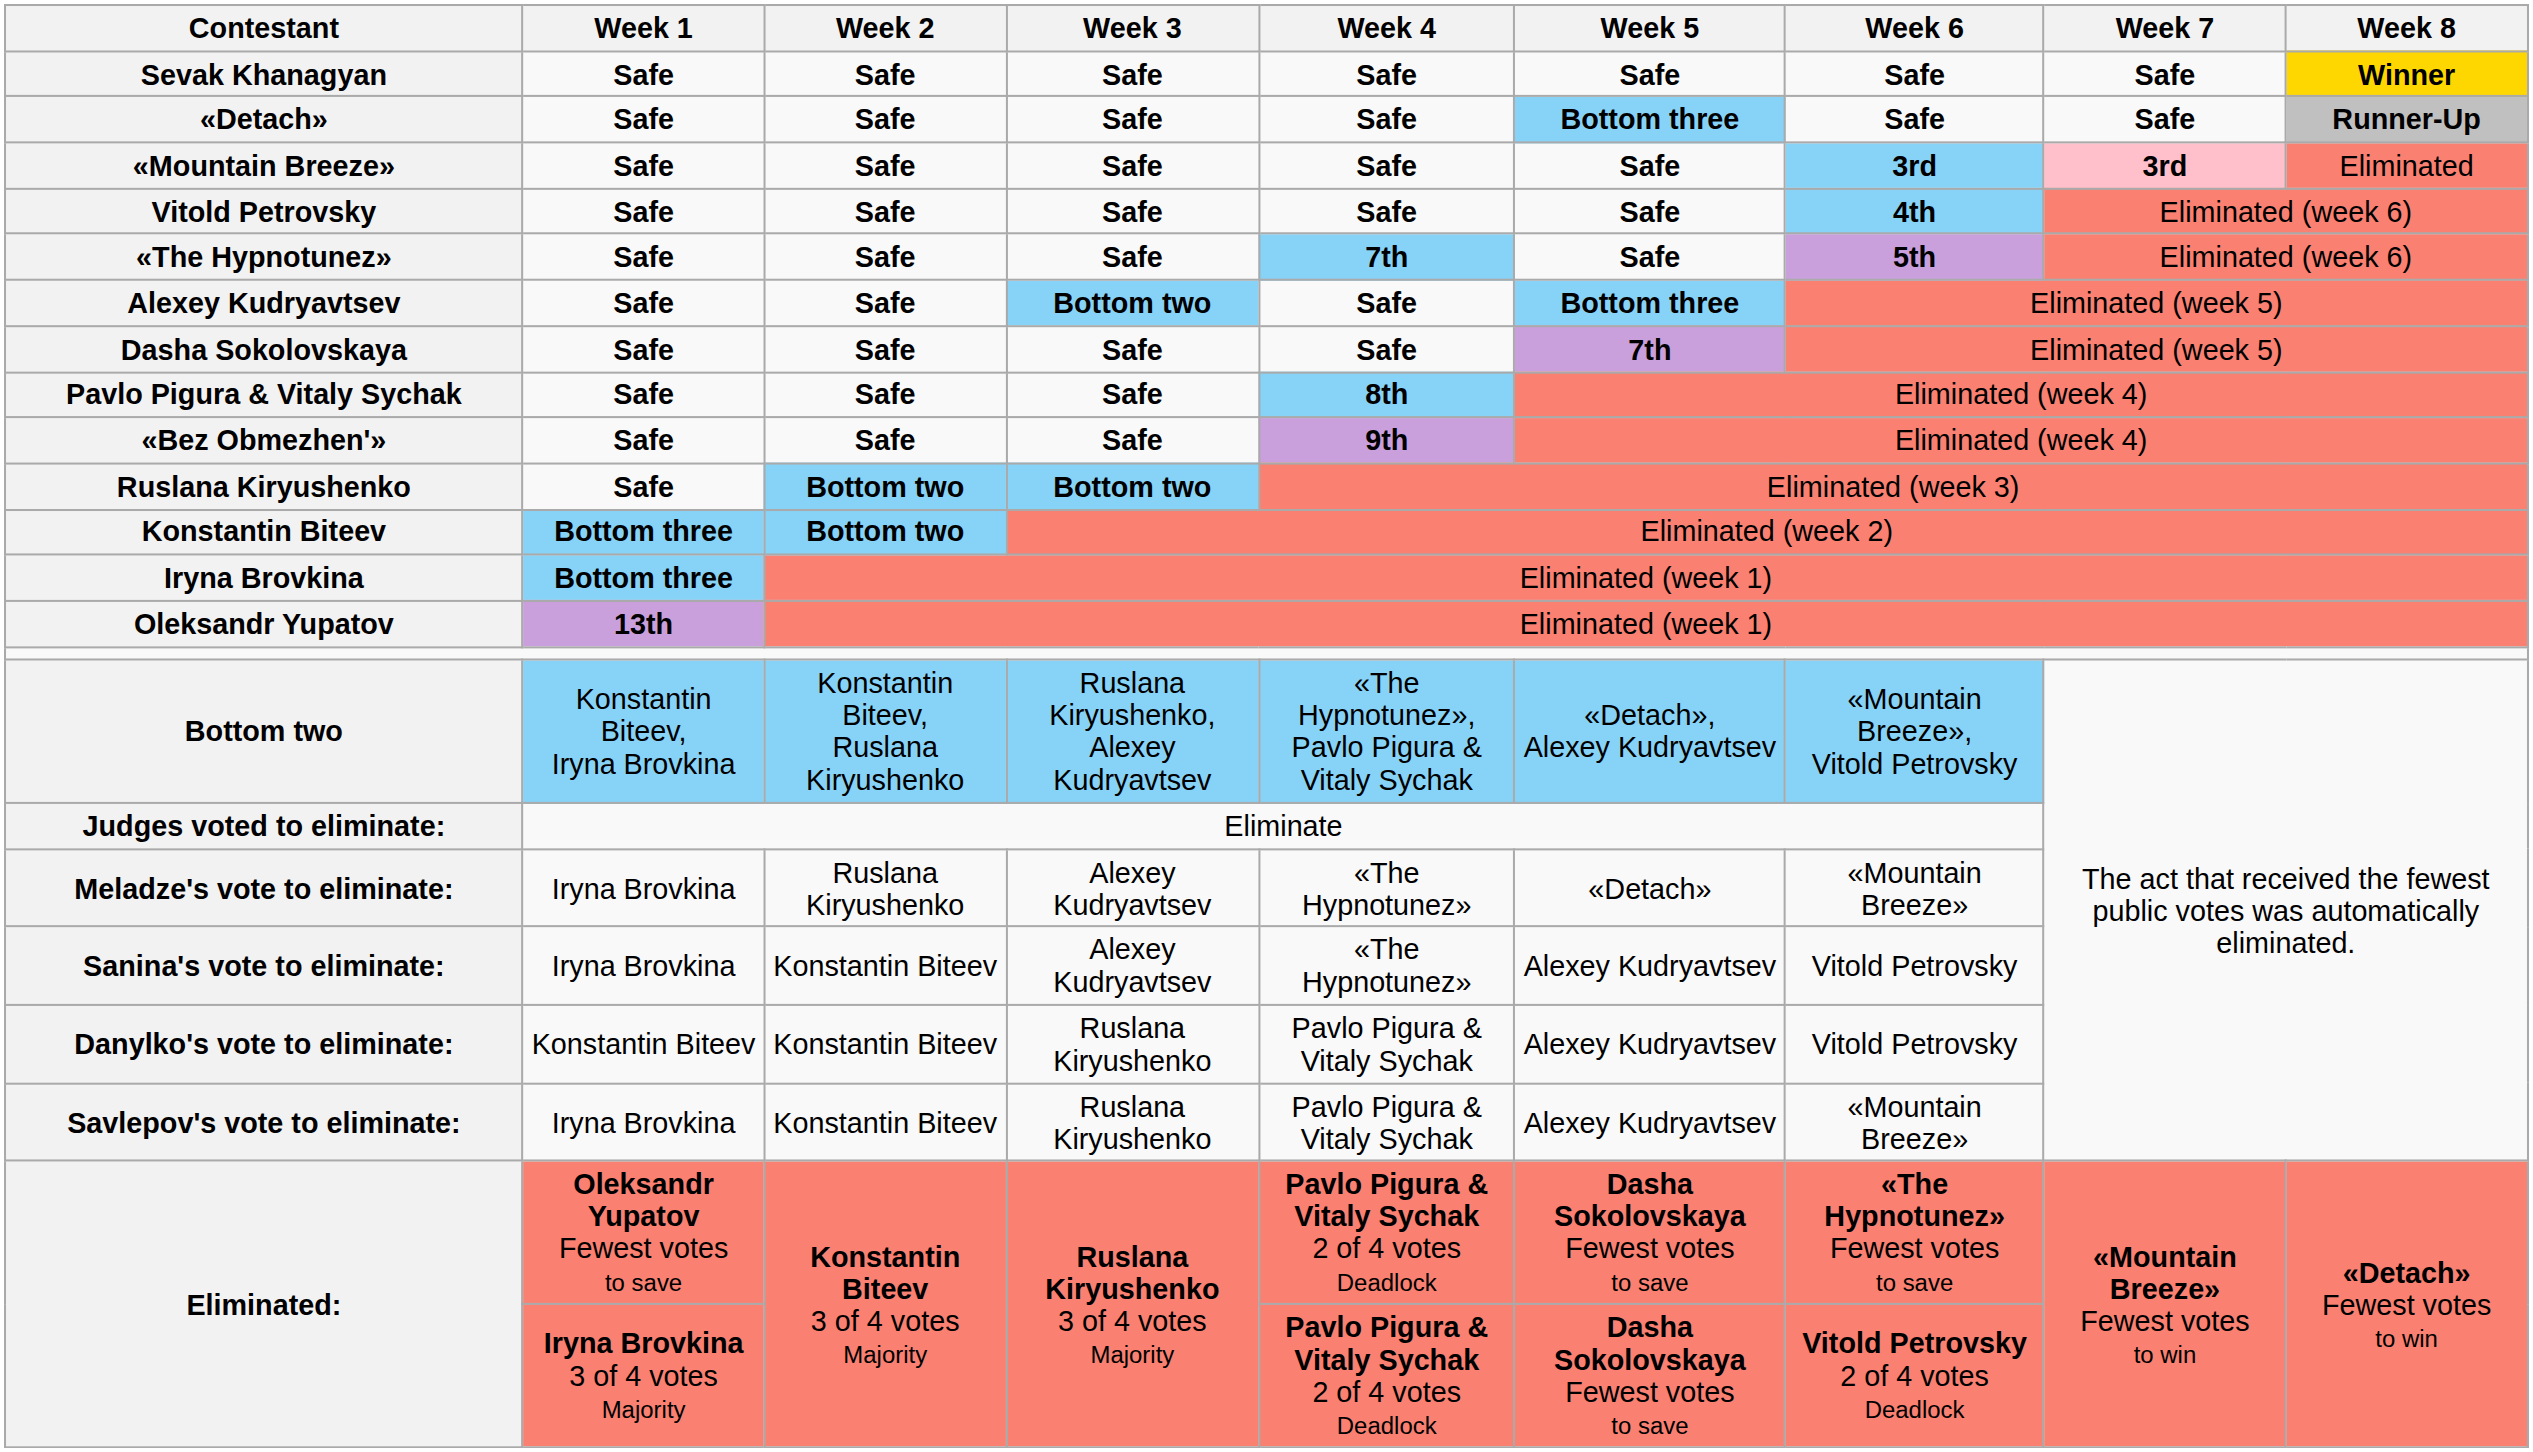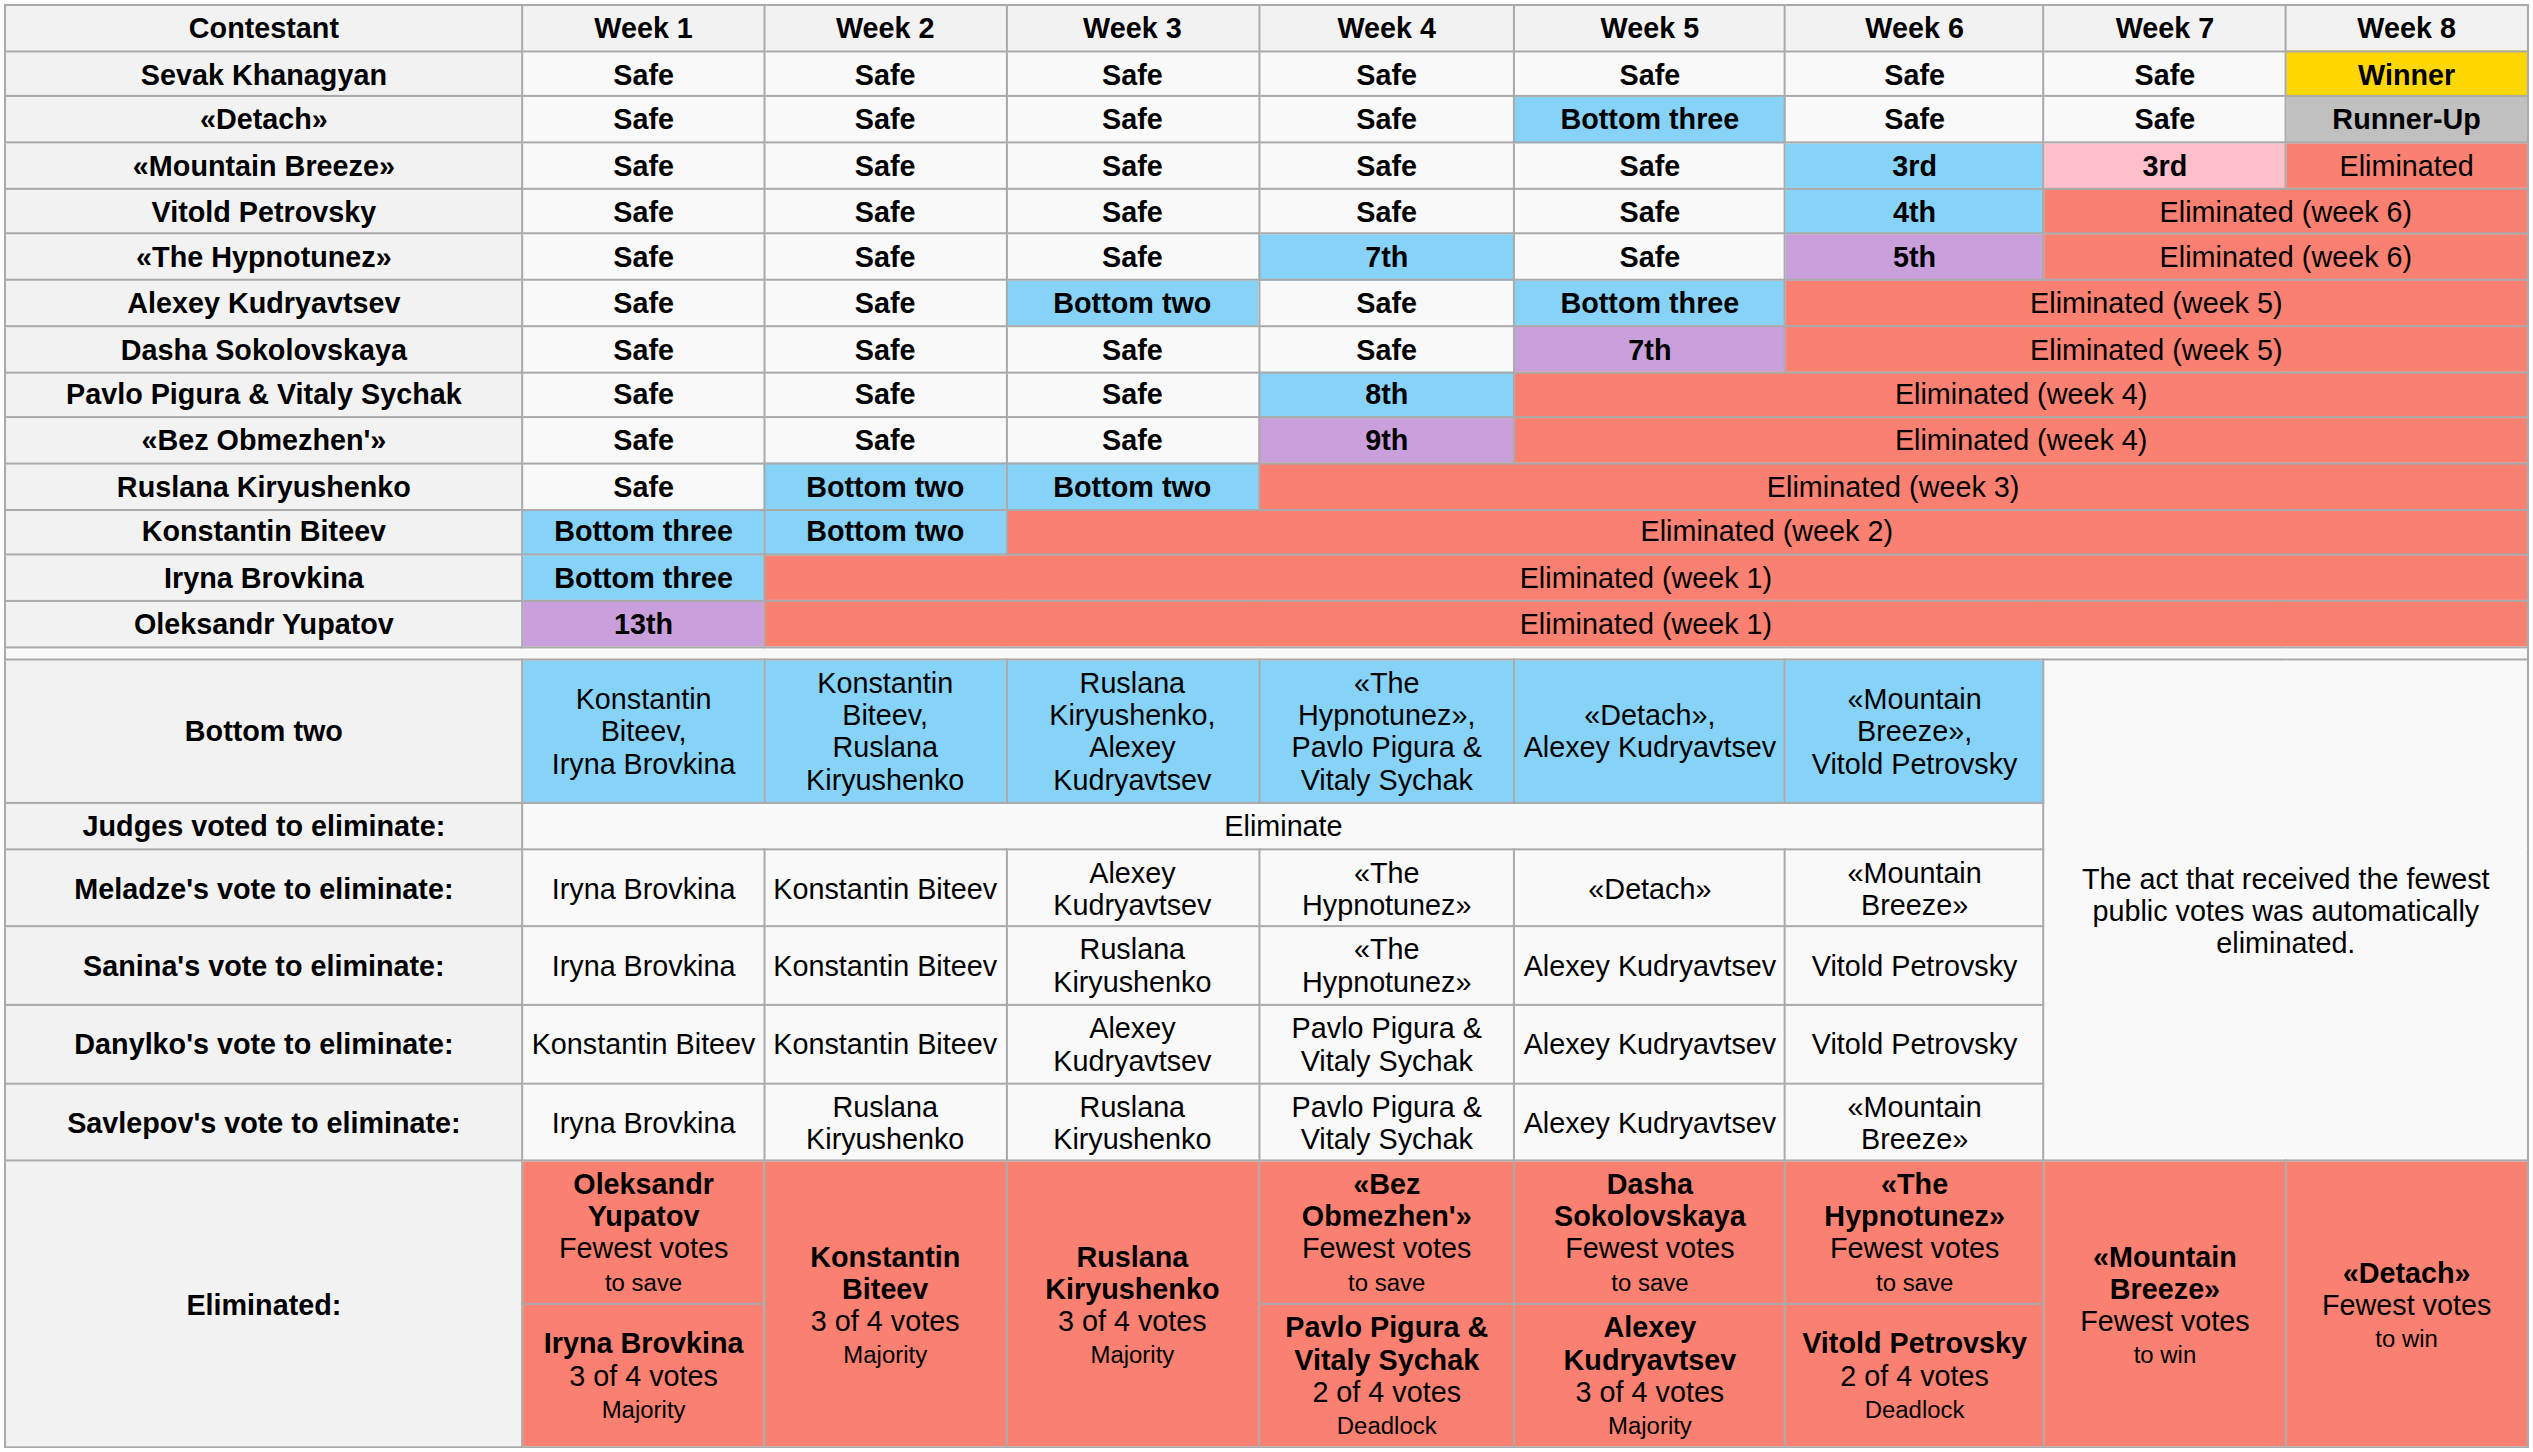Meladze's vote to eliminate: | Week 2: Ruslana Kiryushenko -> Konstantin Biteev
Sanina's vote to eliminate: | Week 3: Alexey Kudryavtsev -> Ruslana Kiryushenko
Danylko's vote to eliminate: | Week 3: Ruslana Kiryushenko -> Alexey Kudryavtsev
Savlepov's vote to eliminate: | Week 2: Konstantin Biteev -> Ruslana Kiryushenko
Eliminated: / Oleksandr Yupatov Fewest votes to save | Week 4: Pavlo Pigura & Vitaly Sychak 2 of 4 votes Deadlock -> «Bez Obmezhen'» Fewest votes to save
Eliminated: / Iryna Brovkina 3 of 4 votes Majority | Week 5: Dasha Sokolovskaya Fewest votes to save -> Alexey Kudryavtsev 3 of 4 votes Majority
